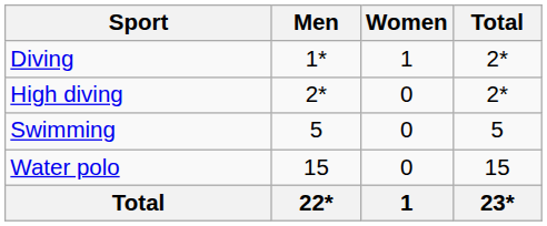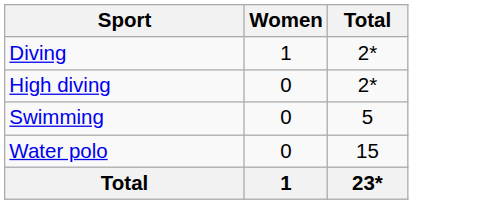- column: Men | 1* | 2* | 5 | 15 | 22*
